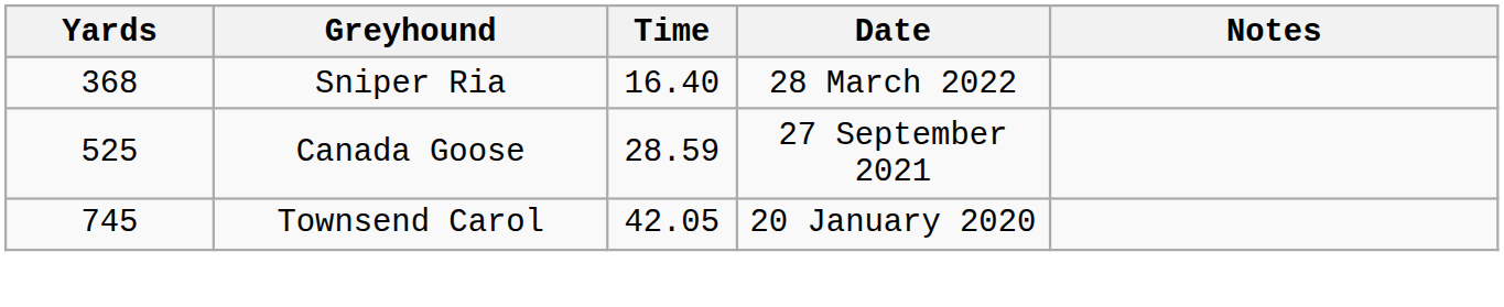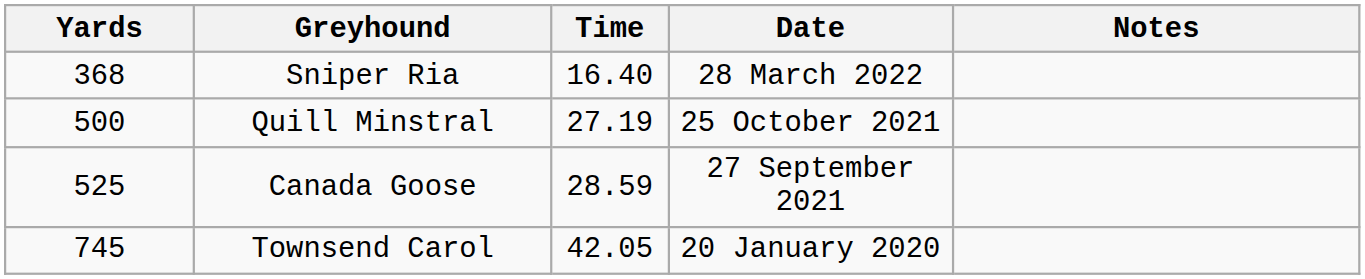+ row: 500 | Quill Minstral | 27.19 | 25 October 2021
